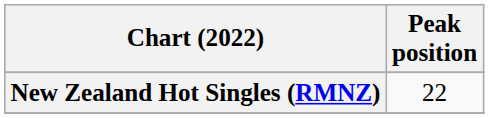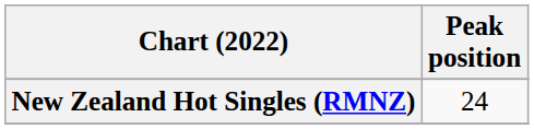New Zealand Hot Singles (RMNZ) | Peak position: 22 -> 24
